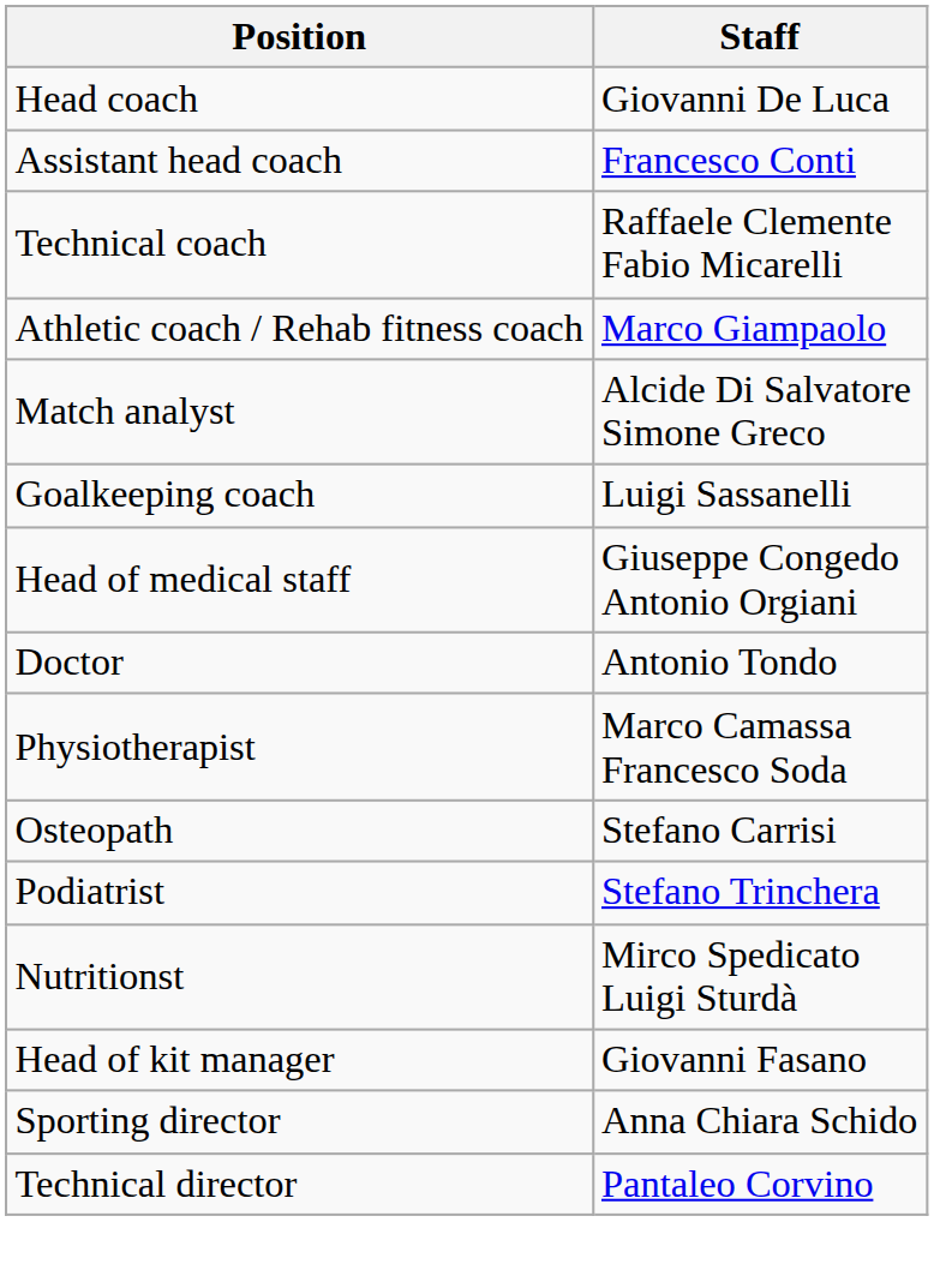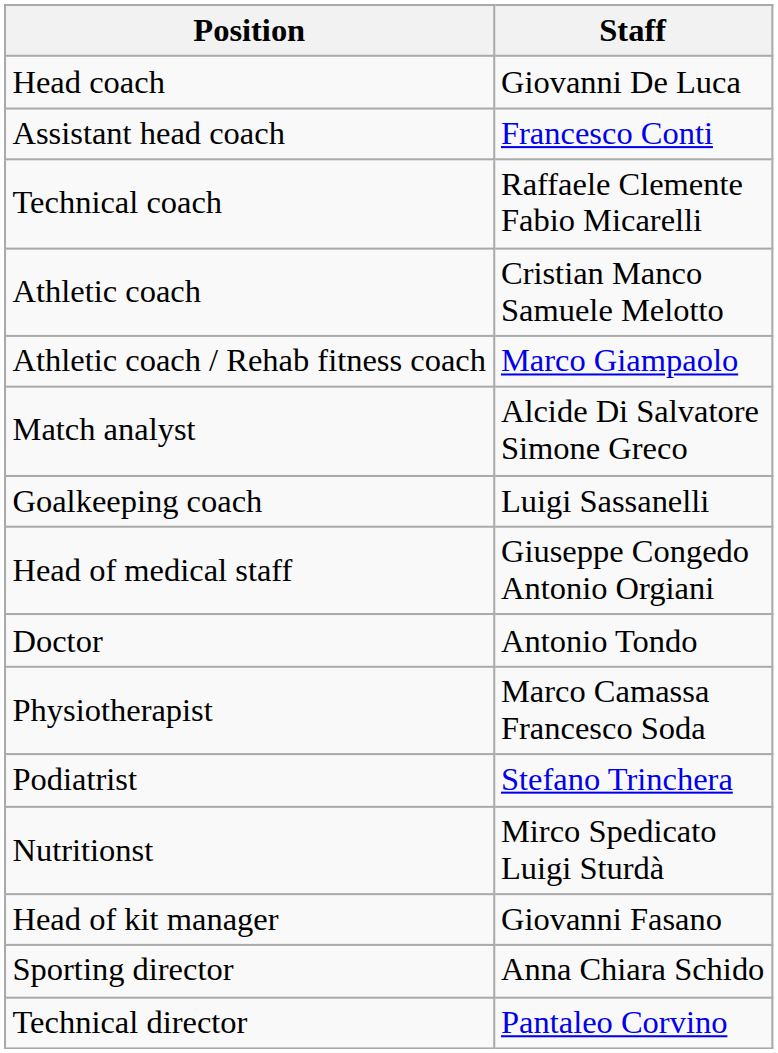+ row: Athletic coach | Cristian Manco Samuele Melotto
- row: Osteopath | Stefano Carrisi
